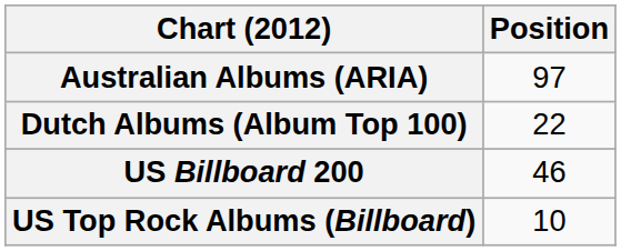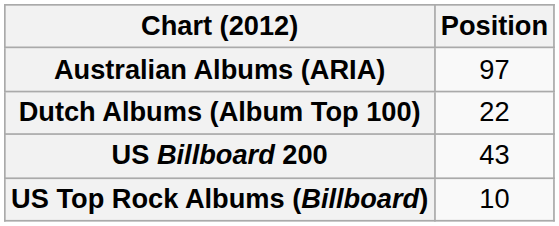US Billboard 200 | Position: 46 -> 43
